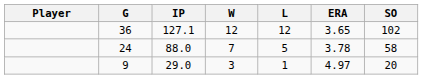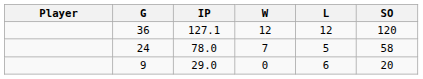- column: ERA | 3.65 | 3.78 | 4.97
36 | SO: 102 -> 120
24 | IP: 88.0 -> 78.0
9 | W: 3 -> 0
9 | L: 1 -> 6
